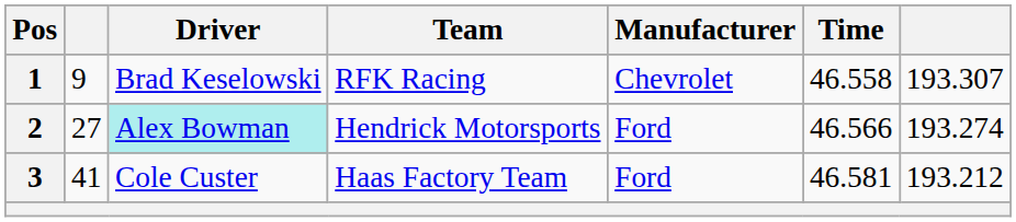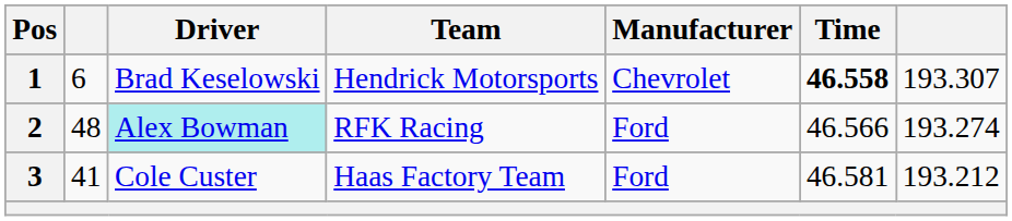1 | column 2: 9 -> 6
1 | Team: RFK Racing -> Hendrick Motorsports
1 | Time: normal -> bold
2 | column 2: 27 -> 48
2 | Team: Hendrick Motorsports -> RFK Racing
